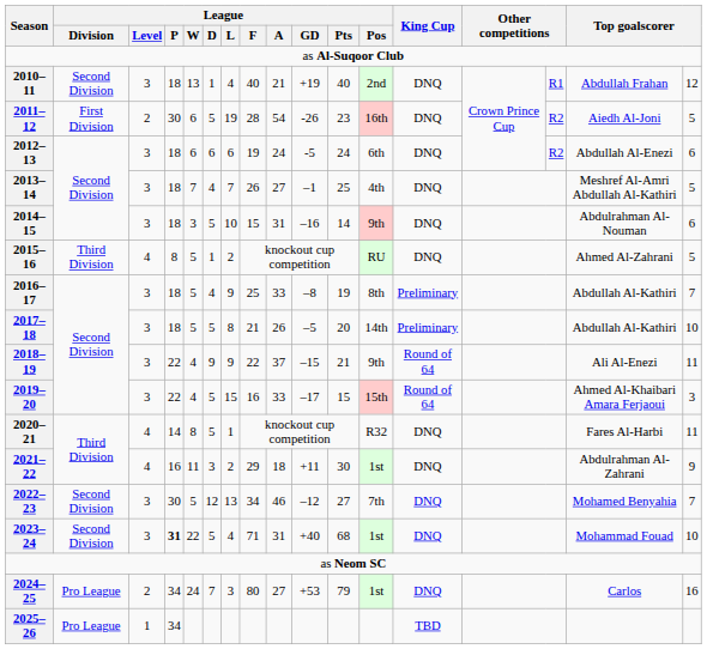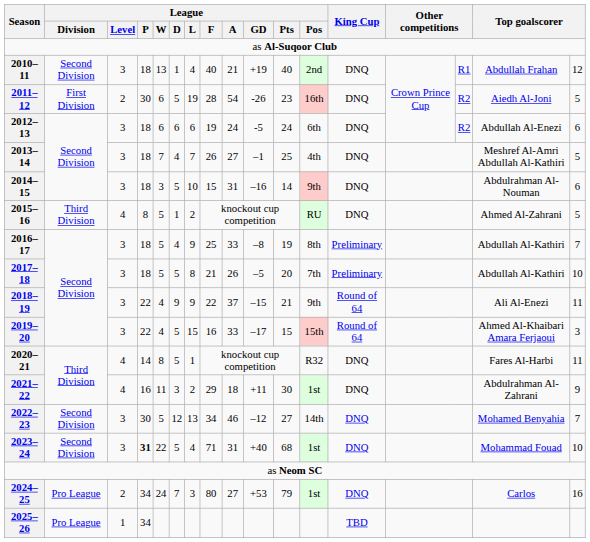2017–18 | League / Pos: 14th -> 7th
2022–23 | League / Pos: 7th -> 14th
